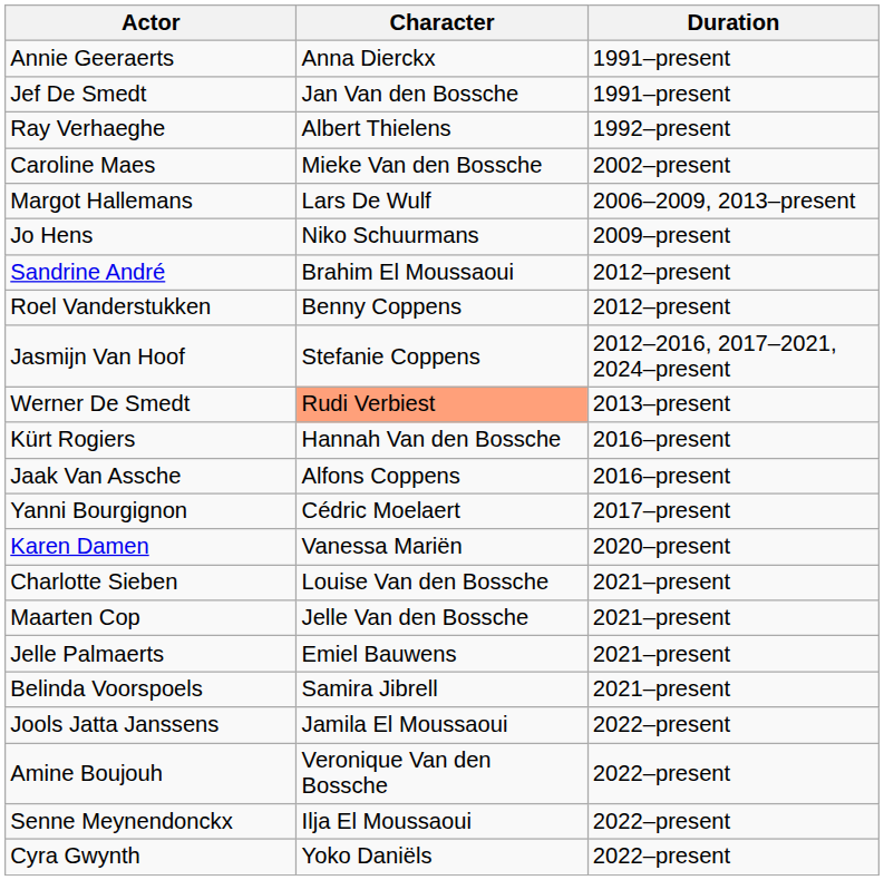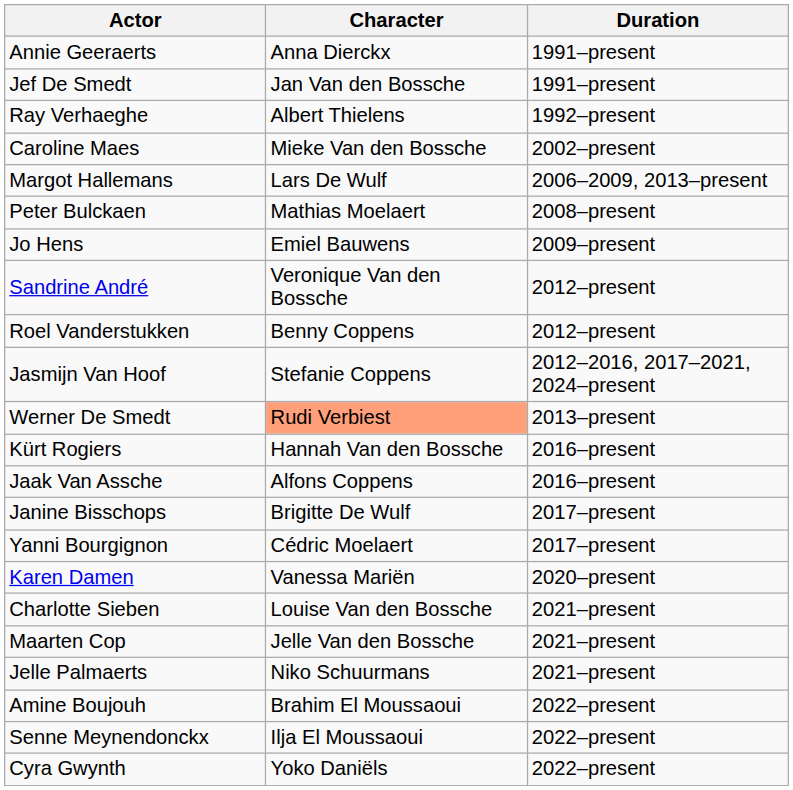+ row: Peter Bulckaen | Mathias Moelaert | 2008–present
Jo Hens | Character: Niko Schuurmans -> Emiel Bauwens
Sandrine André | Character: Brahim El Moussaoui -> Veronique Van den Bossche
+ row: Janine Bisschops | Brigitte De Wulf | 2017–present
Jelle Palmaerts | Character: Emiel Bauwens -> Niko Schuurmans
- row: Belinda Voorspoels | Samira Jibrell | 2021–present
- row: Jools Jatta Janssens | Jamila El Moussaoui | 2022–present
Amine Boujouh | Character: Veronique Van den Bossche -> Brahim El Moussaoui
